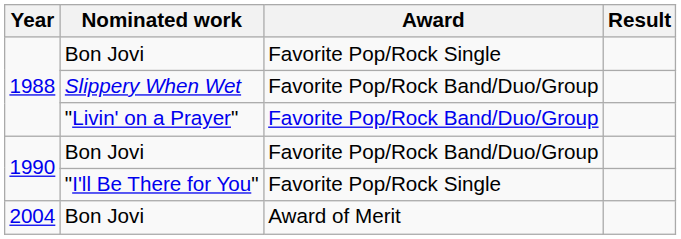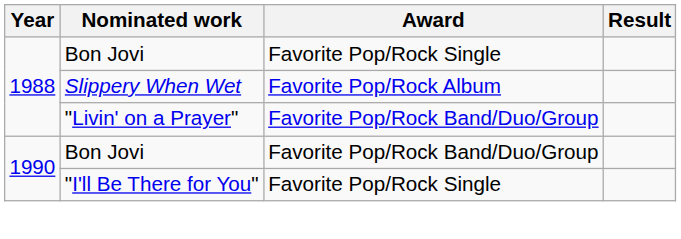Slippery When Wet | Award: Favorite Pop/Rock Band/Duo/Group -> Favorite Pop/Rock Album
- row: 2004 | Bon Jovi | Award of Merit
